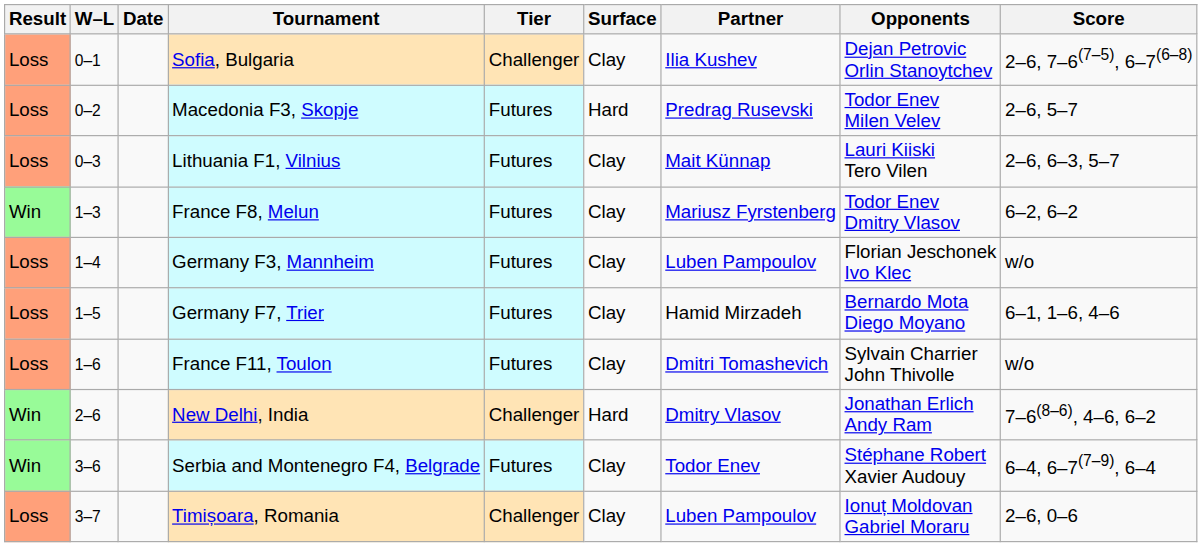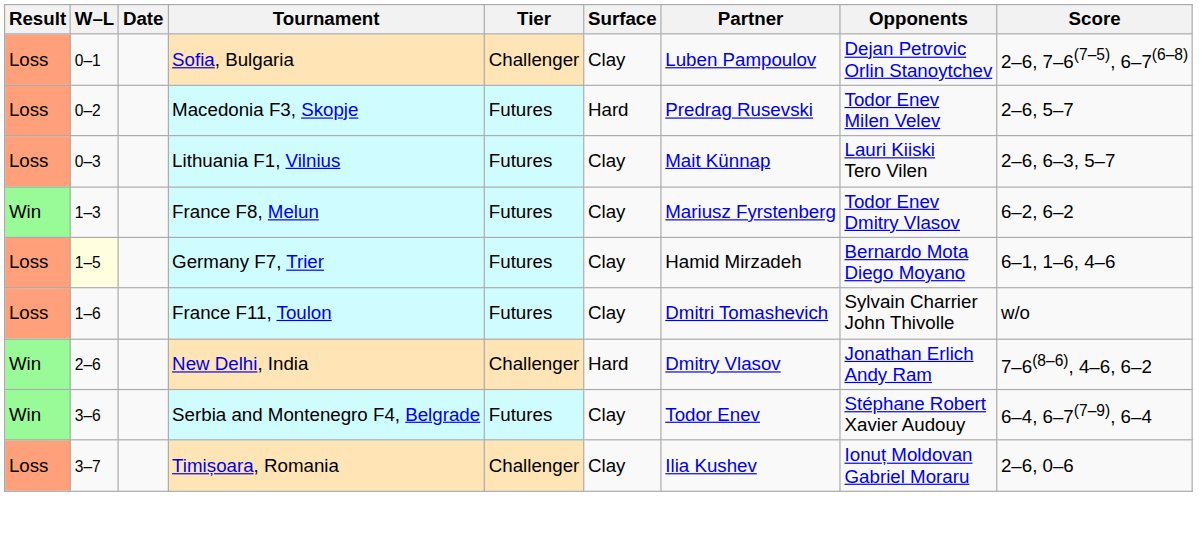Sofia, Bulgaria | Partner: Ilia Kushev -> Luben Pampoulov
- row: Loss | 1–4 | Germany F3, Mannheim | Futures | Clay | Luben Pampoulov | Florian Jeschonek Ivo Klec | w/o
Germany F7, Trier | W–L: no background -> lightyellow background
Timișoara, Romania | Partner: Luben Pampoulov -> Ilia Kushev
